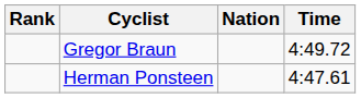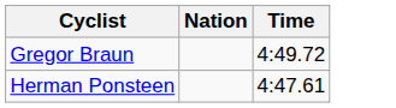- column: Rank
